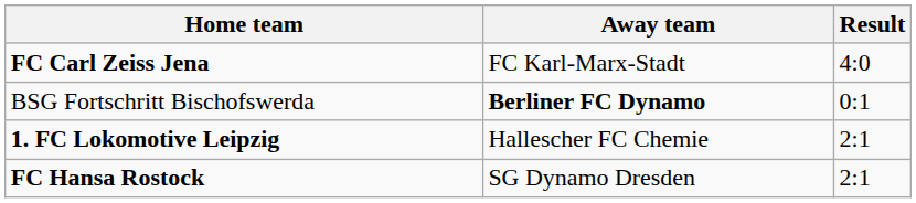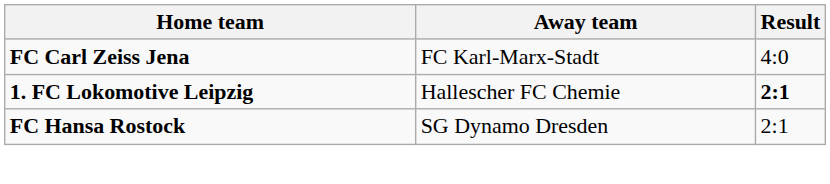- row: BSG Fortschritt Bischofswerda | Berliner FC Dynamo | 0:1
1. FC Lokomotive Leipzig | Result: normal -> bold
